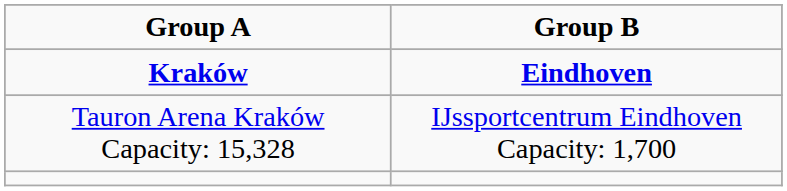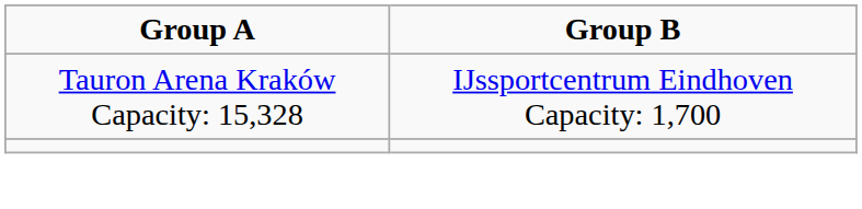- row: Kraków | Eindhoven
